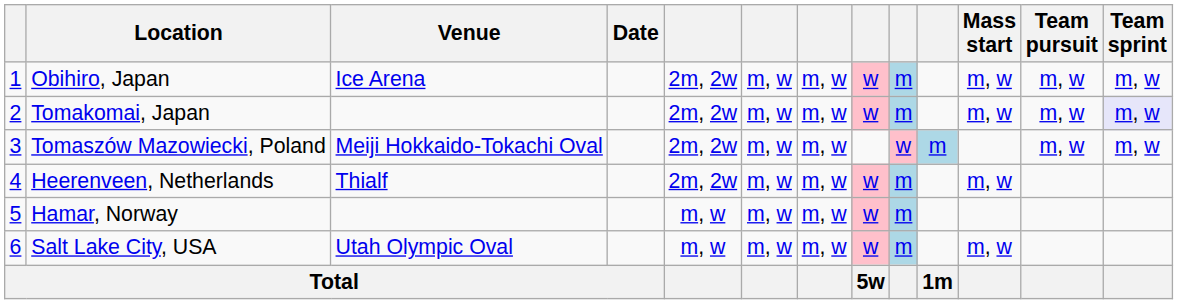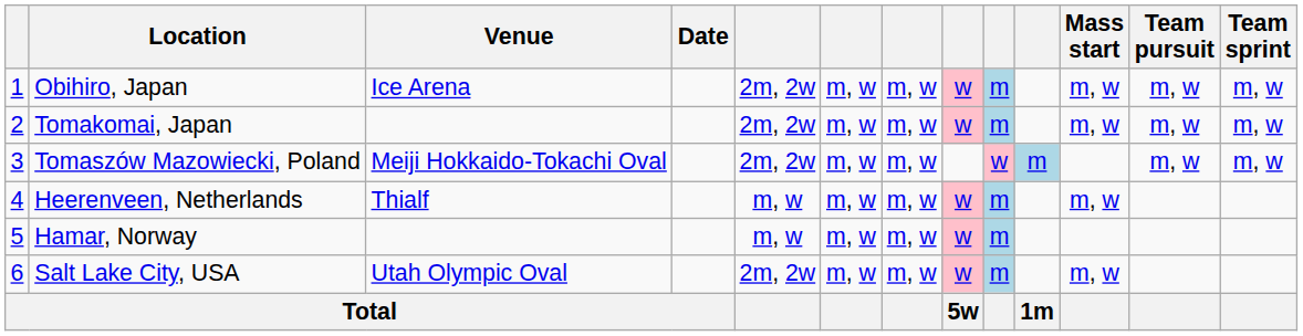Tomakomai, Japan | Team sprint: lavender background -> no background
Heerenveen, Netherlands | column 5: 2m, 2w -> m, w
Salt Lake City, USA | column 5: m, w -> 2m, 2w
